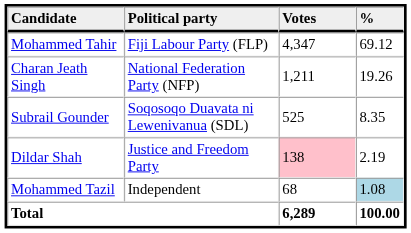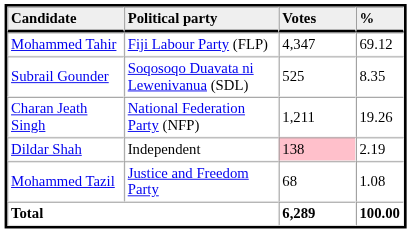rows swapped: Charan Jeath Singh <-> Subrail Gounder
Dildar Shah | Political party: Justice and Freedom Party -> Independent
Mohammed Tazil | Political party: Independent -> Justice and Freedom Party
Mohammed Tazil | %: lightblue background -> no background
